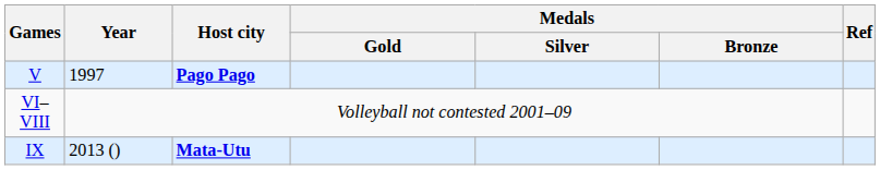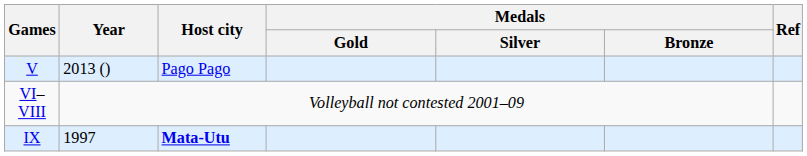V | Year: 1997 -> 2013 ()
V | Host city: bold -> normal
IX | Year: 2013 () -> 1997
